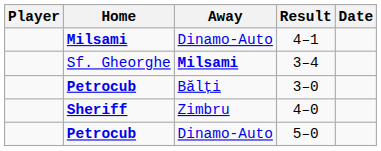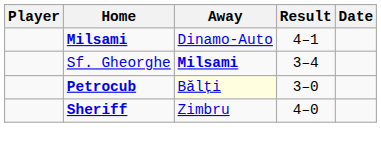3–0 | Away: no background -> lightyellow background
- row: Petrocub | Dinamo-Auto | 5–0
